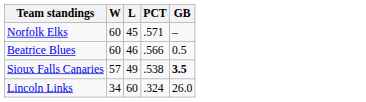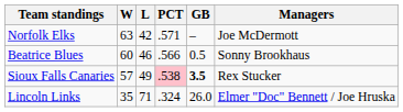+ column: Managers | Joe McDermott | Sonny Brookhaus | Rex Stucker | Elmer "Doc" Bennett / Joe Hruska
Norfolk Elks | W: 60 -> 63
Norfolk Elks | L: 45 -> 42
Sioux Falls Canaries | PCT: no background -> pink background
Lincoln Links | W: 34 -> 35
Lincoln Links | L: 60 -> 71
